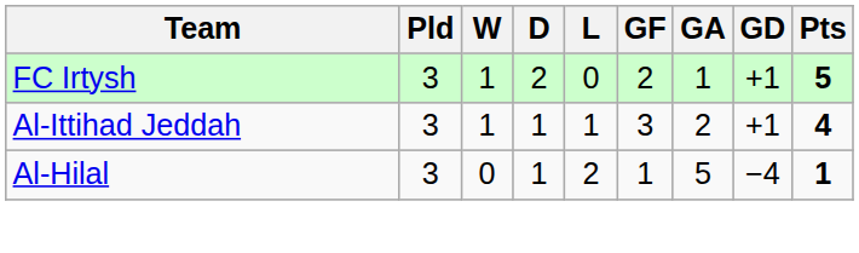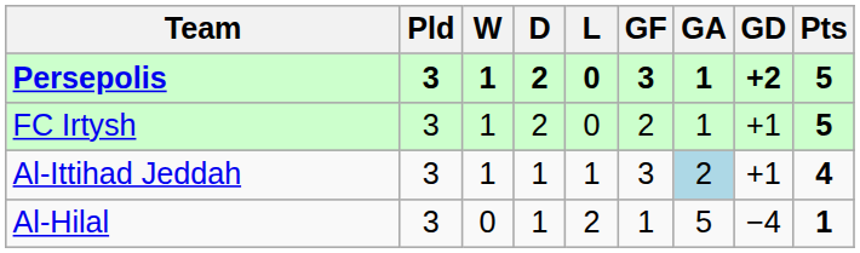+ row: Persepolis | 3 | 1 | 2 | 0 | 3 | 1 | +2 | 5
Al-Ittihad Jeddah | GA: no background -> lightblue background
